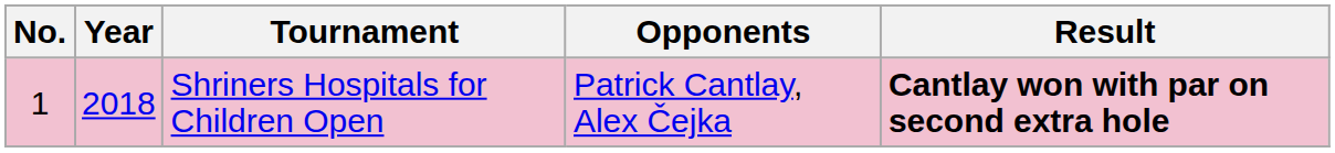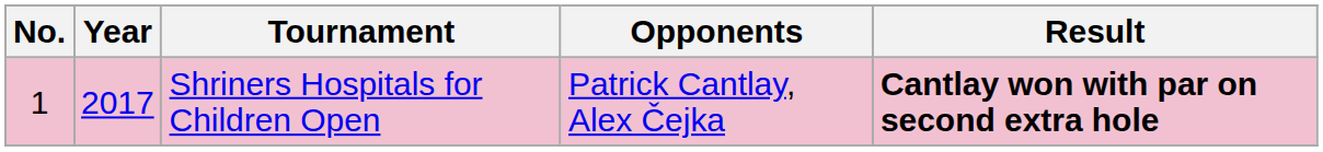Shriners Hospitals for Children Open | Year: 2018 -> 2017
